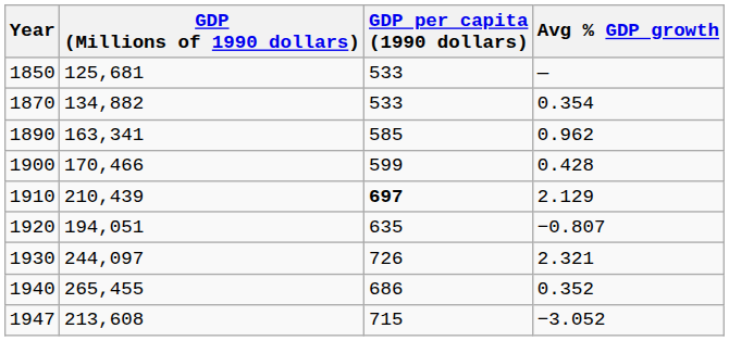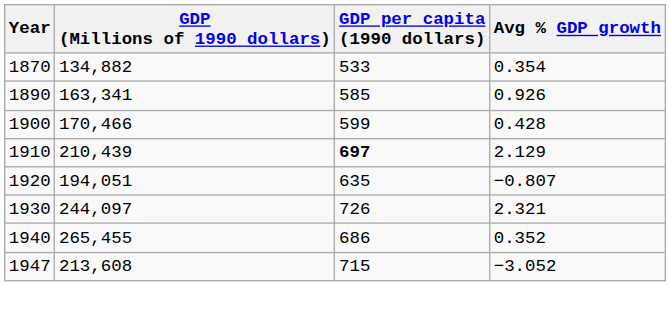- row: 1850 | 125,681 | 533 | —
1890 | Avg % GDP growth: 0.962 -> 0.926
